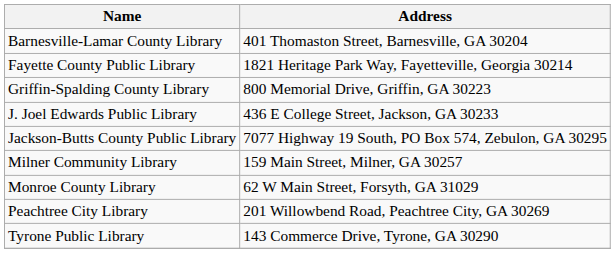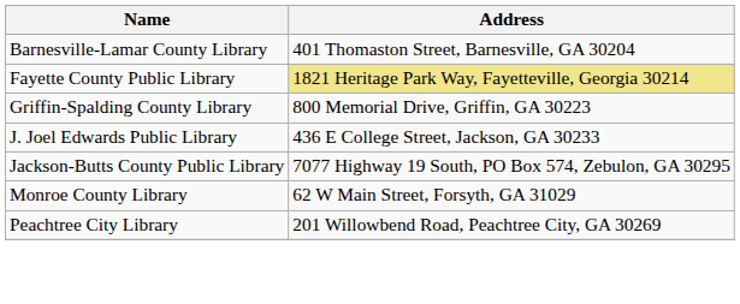Fayette County Public Library | Address: no background -> khaki background
- row: Milner Community Library | 159 Main Street, Milner, GA 30257
- row: Tyrone Public Library | 143 Commerce Drive, Tyrone, GA 30290
